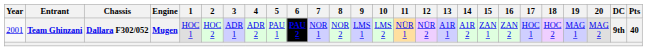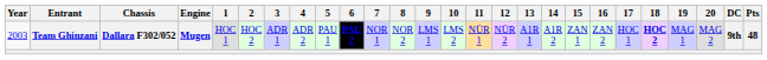Team Ghinzani | Year: 2001 -> 2003
Team Ghinzani | 18: normal -> bold
Team Ghinzani | Pts: 40 -> 48
